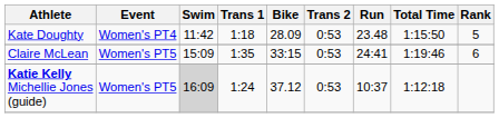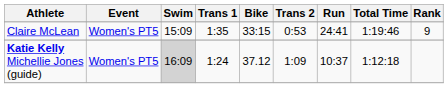- row: Kate Doughty | Women's PT4 | 11:42 | 1:18 | 28.09 | 0:53 | 23.48 | 1:15:50 | 5
Claire McLean | Rank: 6 -> 9
Katie Kelly Michellie Jones (guide) | Trans 2: 0:53 -> 1:09
